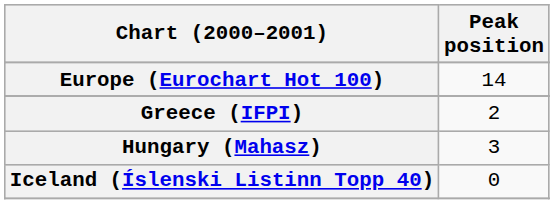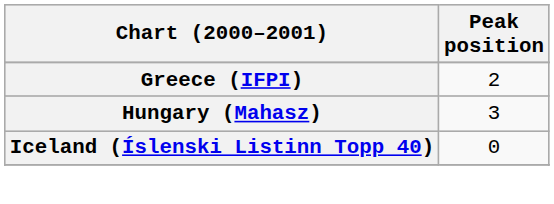- row: Europe (Eurochart Hot 100) | 14
